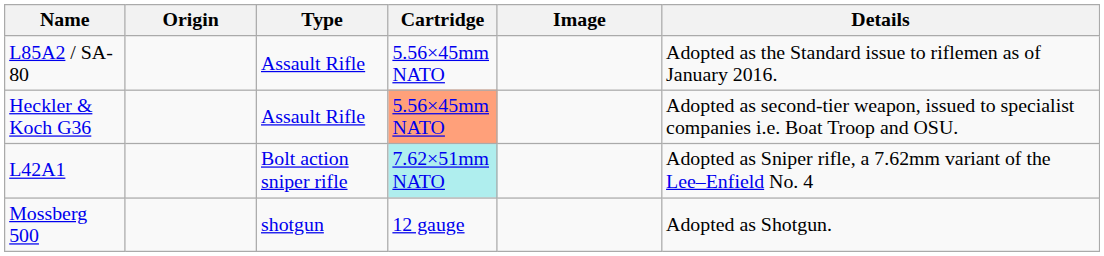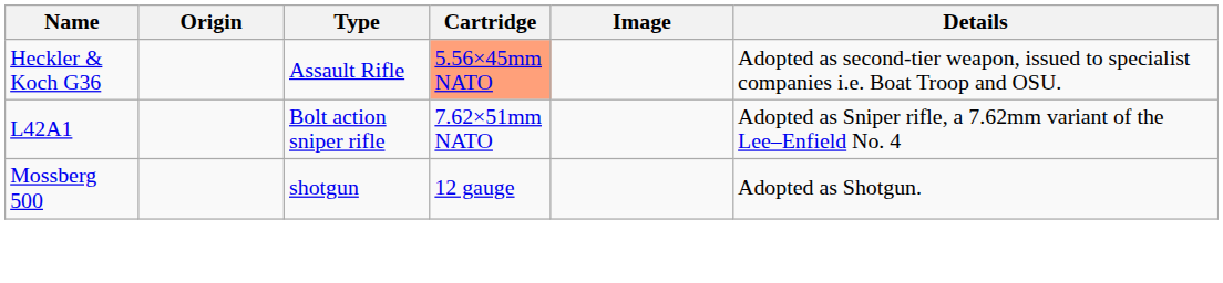- row: L85A2 / SA-80 | Assault Rifle | 5.56×45mm NATO | Adopted as the Standard issue to riflemen as of January 2016.
L42A1 | Cartridge: paleturquoise background -> no background
